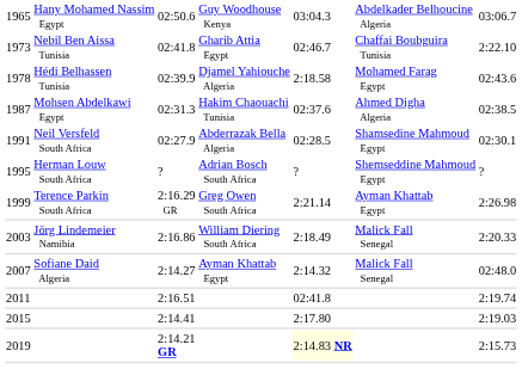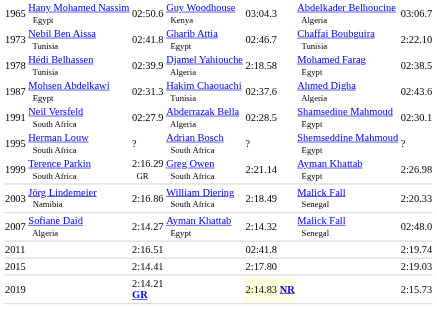1978 | column 7: 02:43.6 -> 02:38.5
1987 | column 7: 02:38.5 -> 02:43.6
